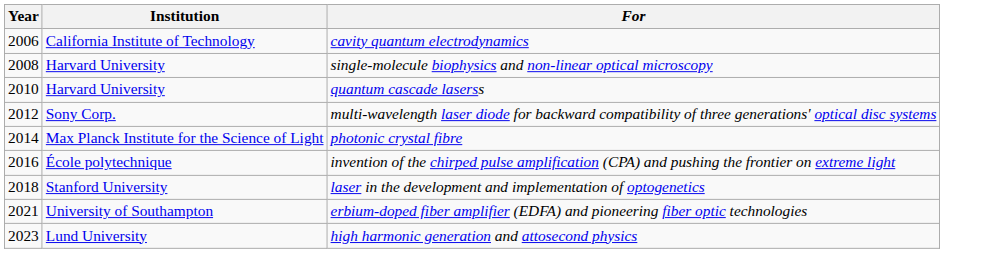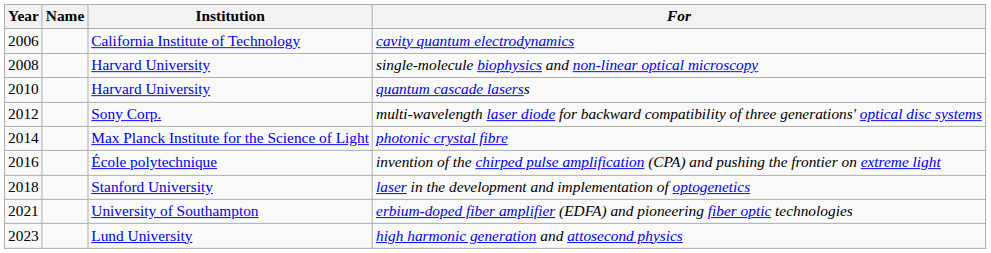+ column: Name
